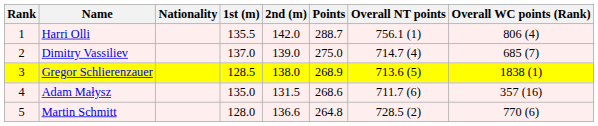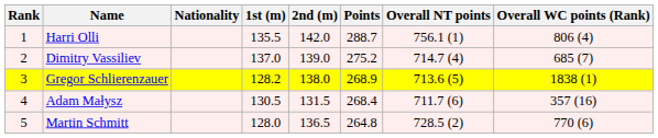Dimitry Vassiliev | Points: 275.0 -> 275.2
Gregor Schlierenzauer | 1st (m): 128.5 -> 128.2
Adam Małysz | 1st (m): 135.0 -> 130.5
Adam Małysz | Points: 268.6 -> 268.4
Martin Schmitt | 2nd (m): 136.6 -> 136.5
